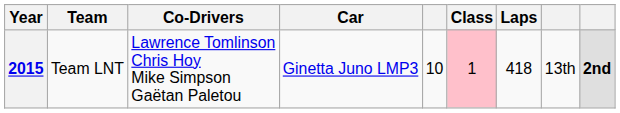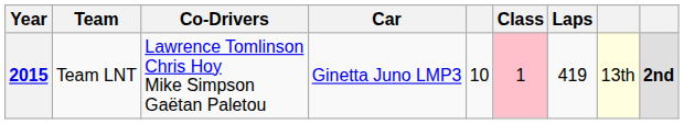2015 | Laps: 418 -> 419
2015 | column 8: no background -> lightyellow background
